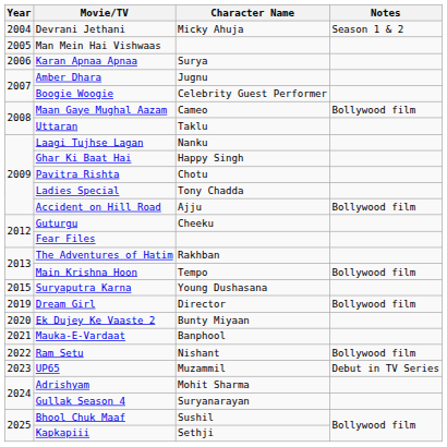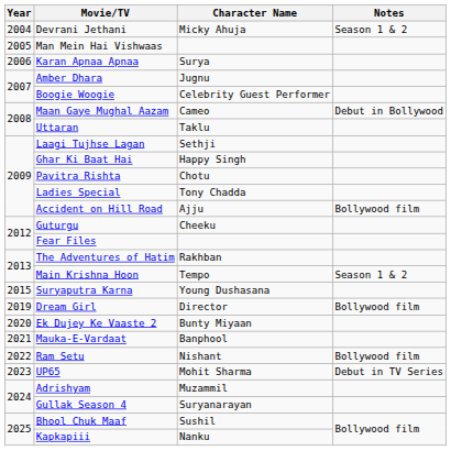Maan Gaye Mughal Aazam | Notes: Bollywood film -> Debut in Bollywood
Laagi Tujhse Lagan | Character Name: Nanku -> Sethji
Main Krishna Hoon | Notes: Bollywood film -> Season 1 & 2
UP65 | Character Name: Muzammil -> Mohit Sharma
Adrishyam | Character Name: Mohit Sharma -> Muzammil
Kapkapiii | Character Name: Sethji -> Nanku
